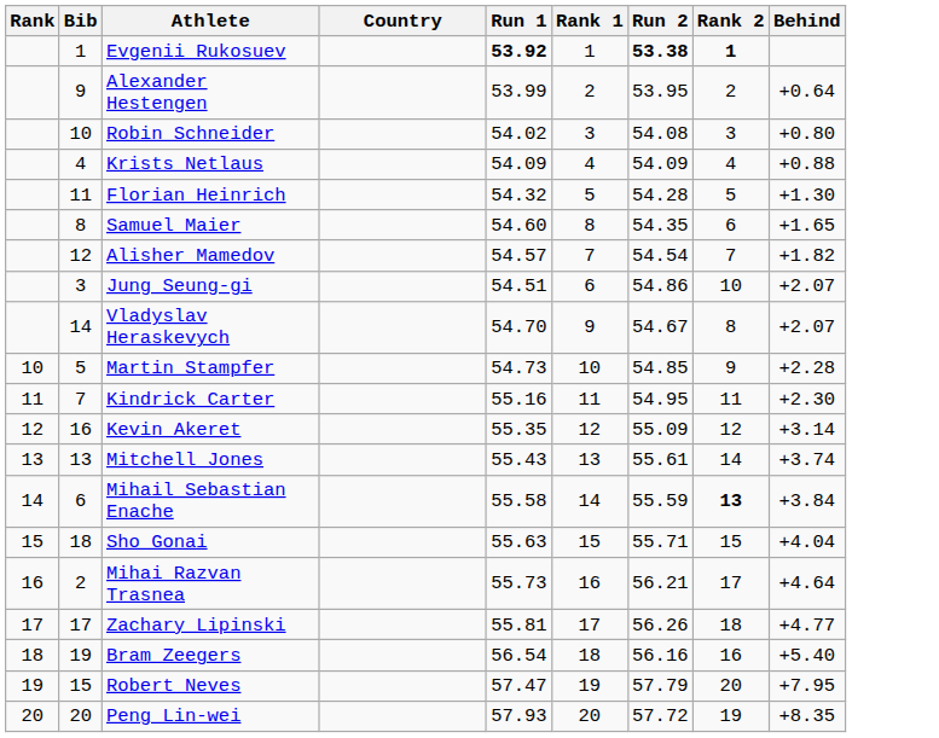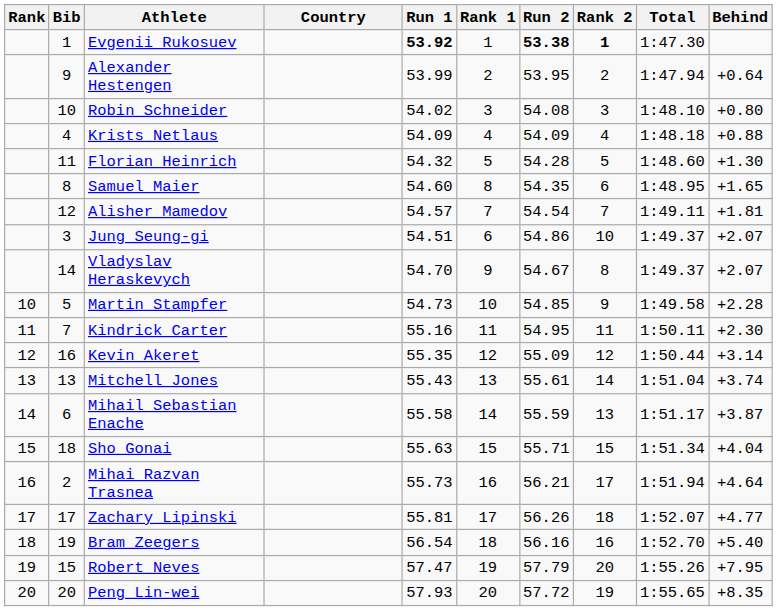+ column: Total | 1:47.30 | 1:47.94 | 1:48.10 | 1:48.18 | 1:48.60 | 1:48.95 | 1:49.11 | 1:49.37 | 1:49.37 | 1:49.58 | 1:50.11 | 1:50.44 | 1:51.04 | 1:51.17 | 1:51.34 | 1:51.94 | 1:52.07 | 1:52.70 | 1:55.26 | 1:55.65
Alisher Mamedov | Behind: +1.82 -> +1.81
Mihail Sebastian Enache | Rank 2: bold -> normal
Mihail Sebastian Enache | Behind: +3.84 -> +3.87
